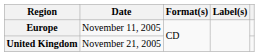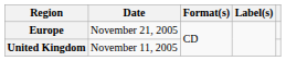Europe | Date: November 11, 2005 -> November 21, 2005
United Kingdom | Date: November 21, 2005 -> November 11, 2005
